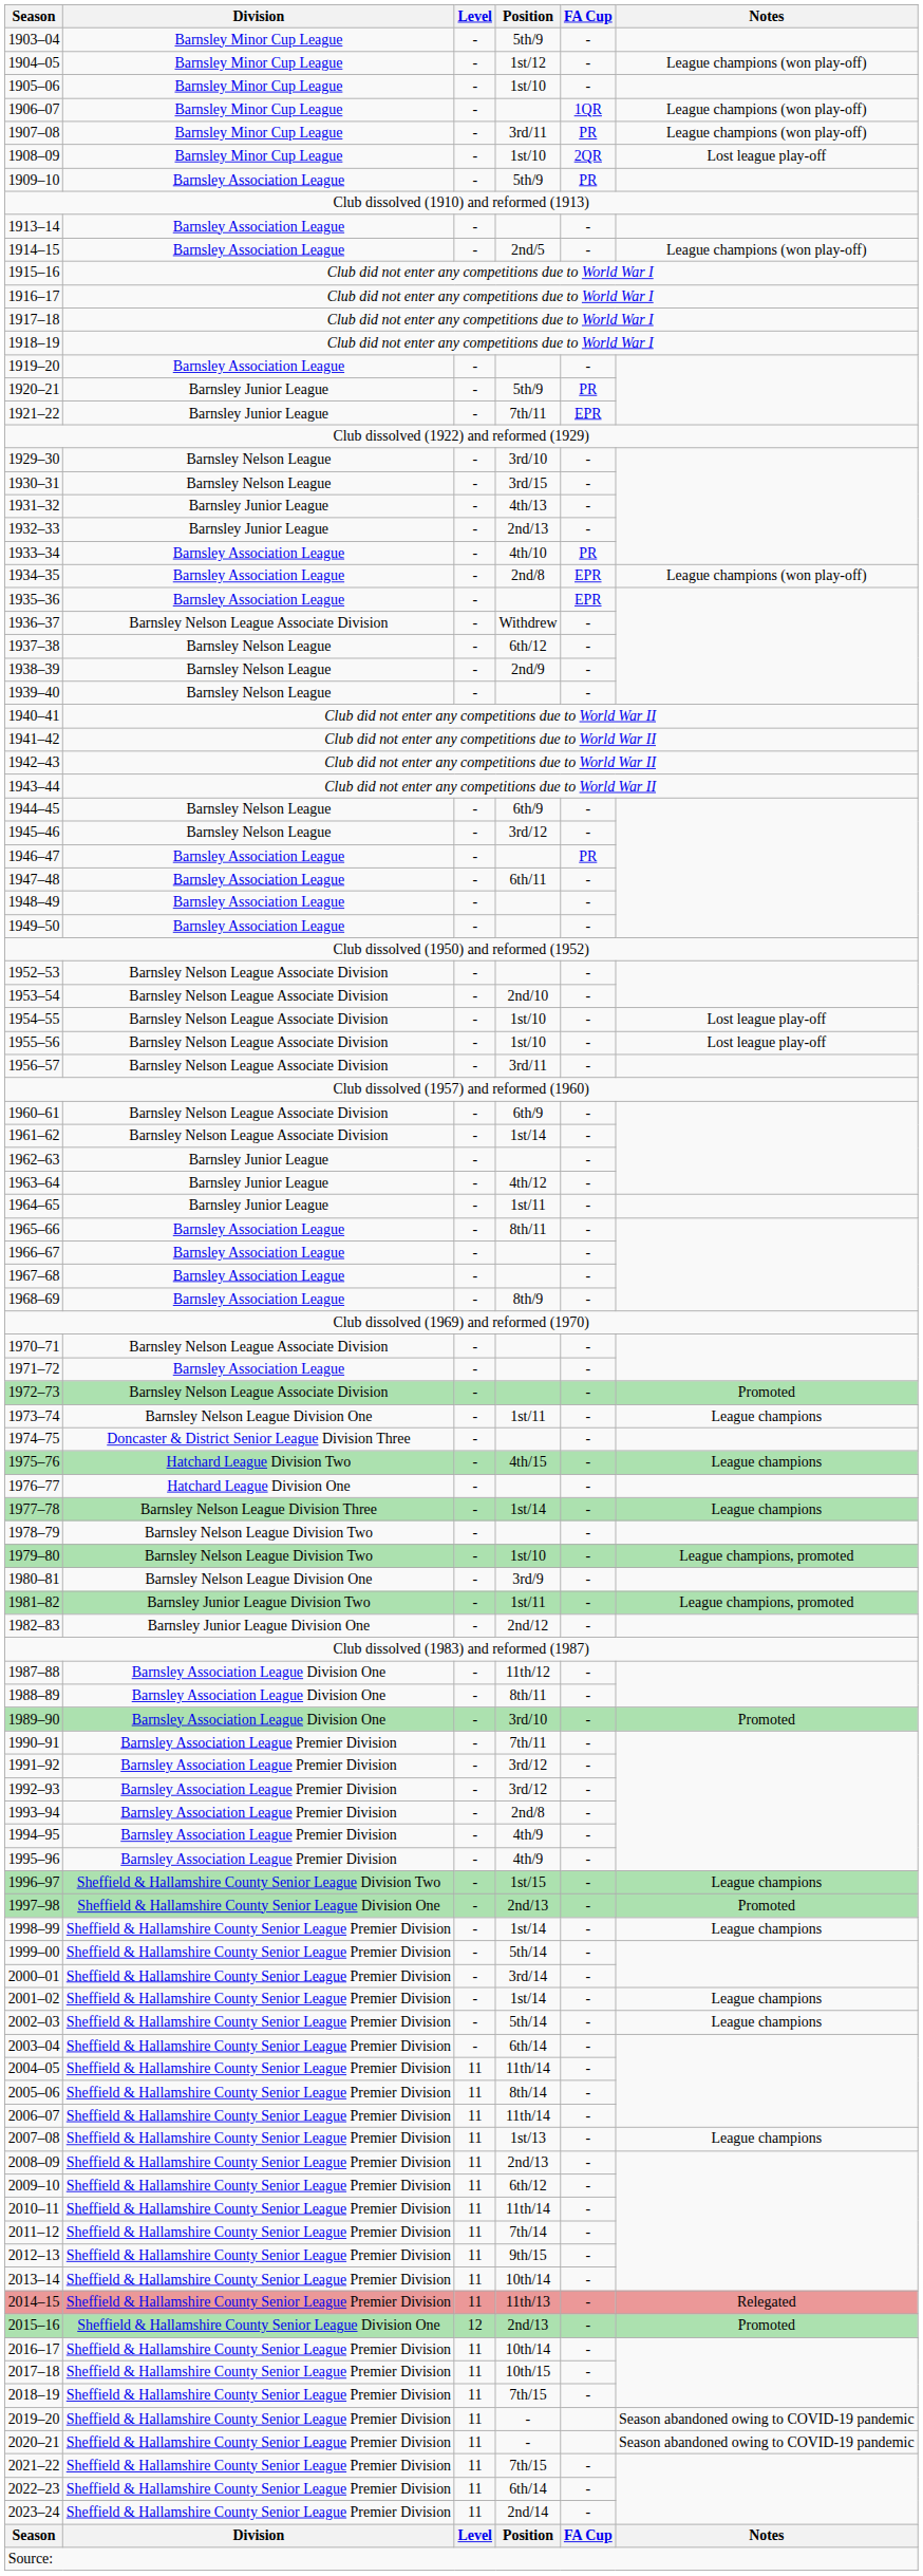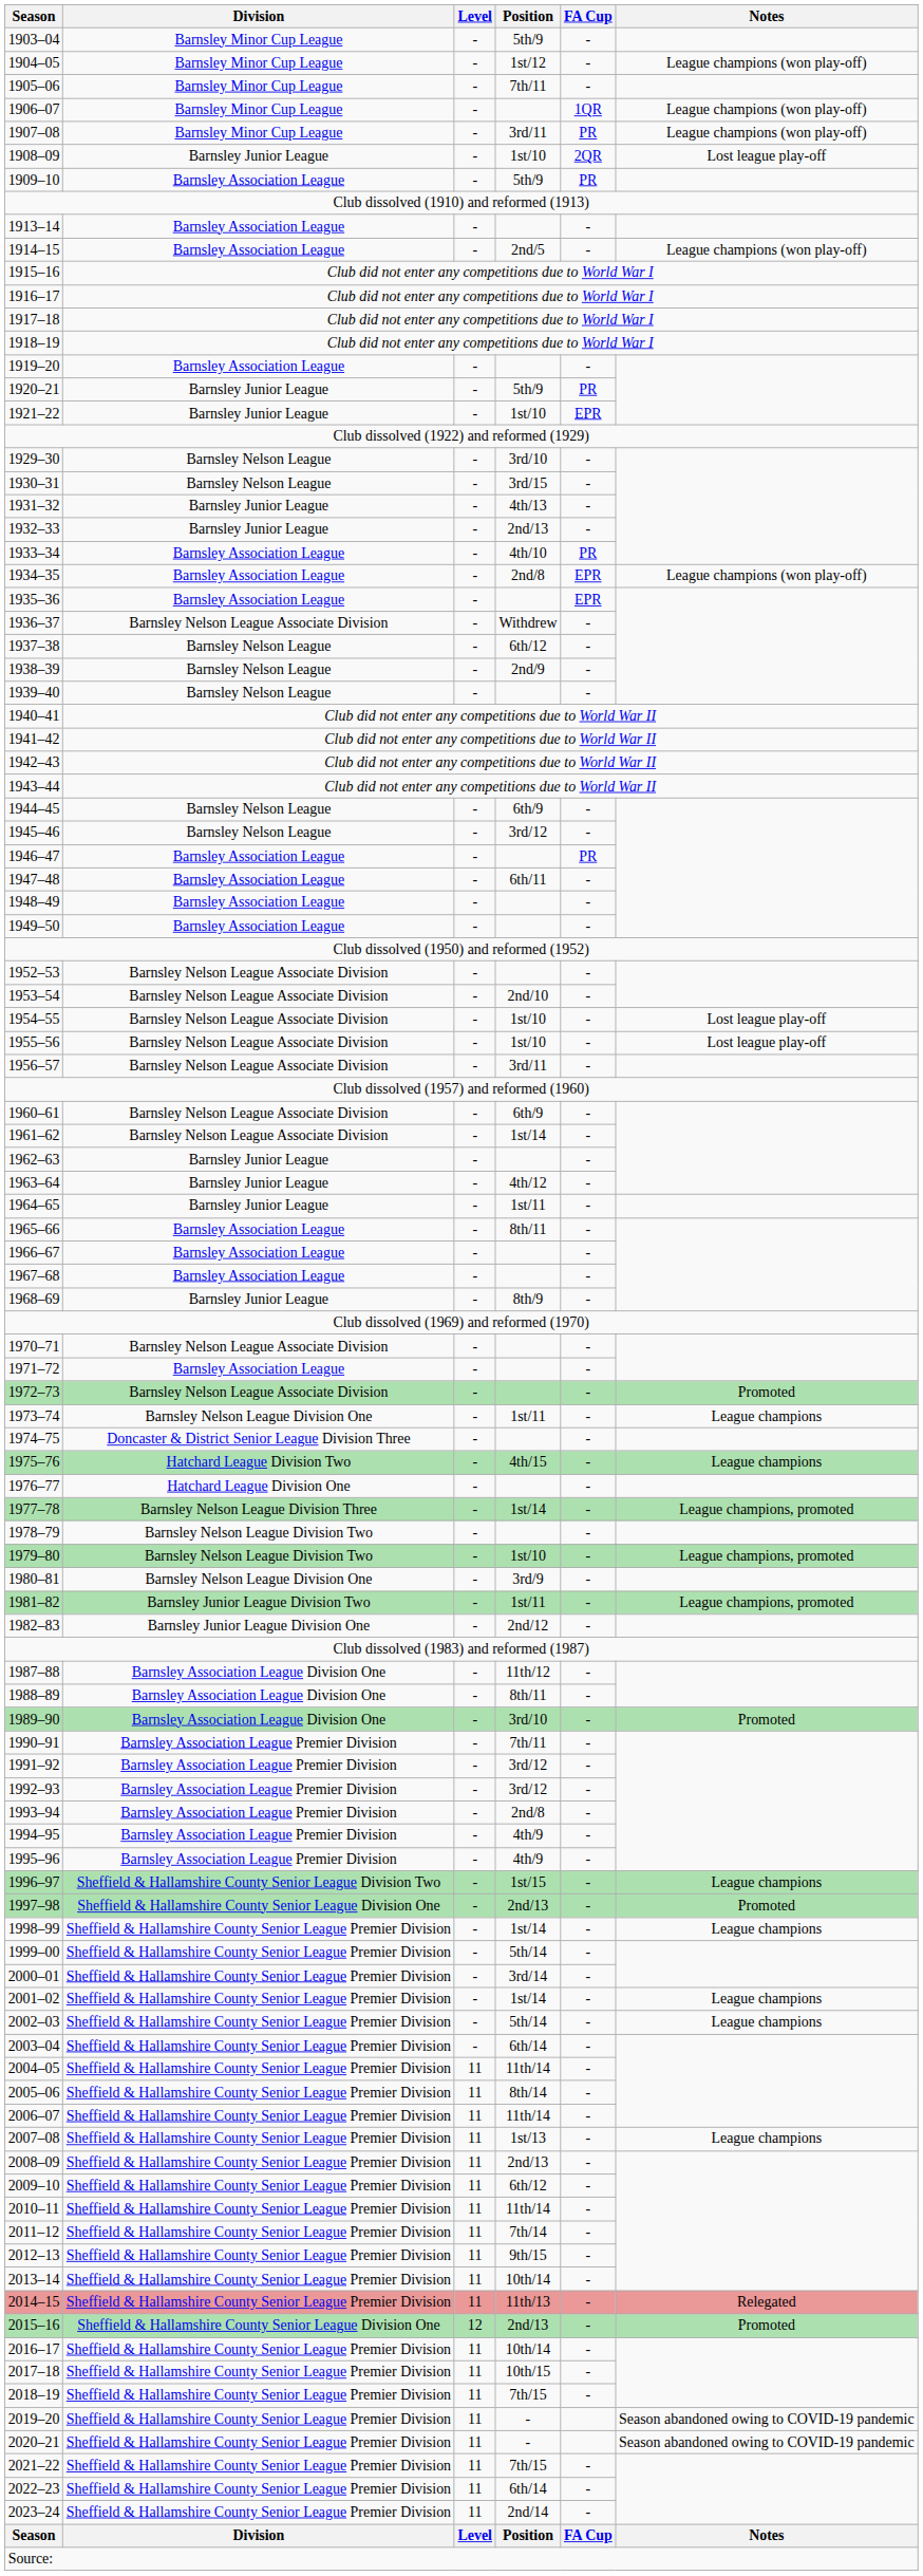1905–06 | Position: 1st/10 -> 7th/11
1908–09 | Division: Barnsley Minor Cup League -> Barnsley Junior League
1921–22 | Position: 7th/11 -> 1st/10
1968–69 | Division: Barnsley Association League -> Barnsley Junior League
1977–78 | Notes: League champions -> League champions, promoted
